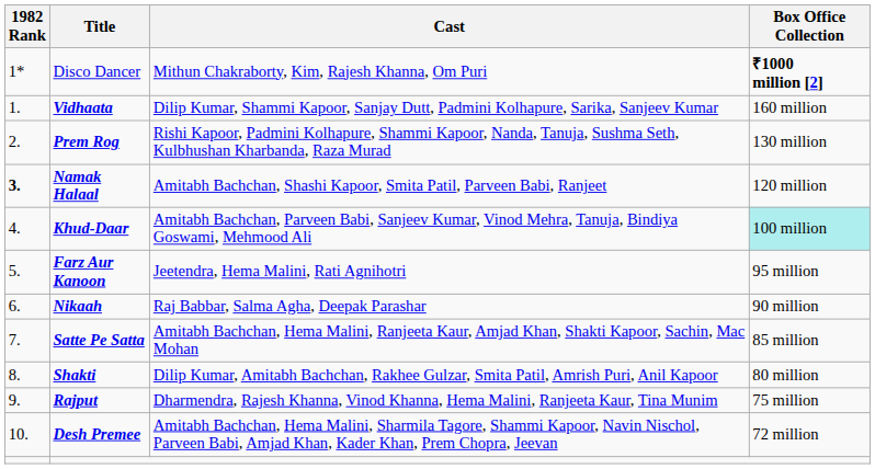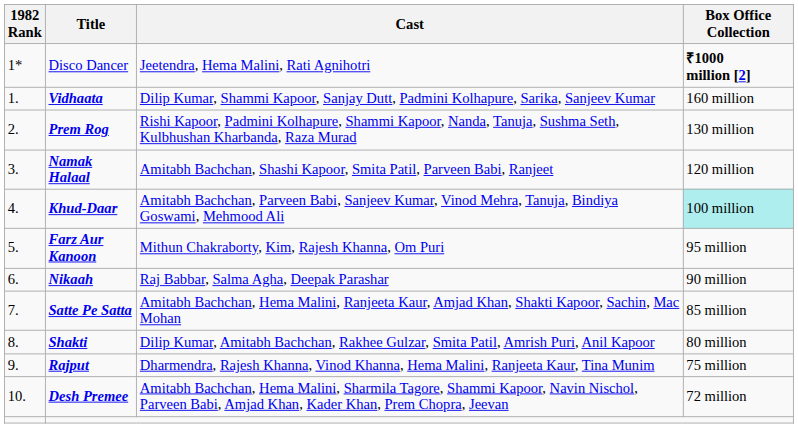Disco Dancer | Cast: Mithun Chakraborty, Kim, Rajesh Khanna, Om Puri -> Jeetendra, Hema Malini, Rati Agnihotri
Namak Halaal | 1982 Rank: bold -> normal
Farz Aur Kanoon | Cast: Jeetendra, Hema Malini, Rati Agnihotri -> Mithun Chakraborty, Kim, Rajesh Khanna, Om Puri
